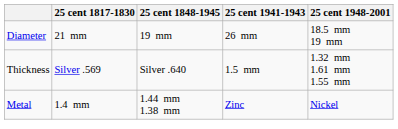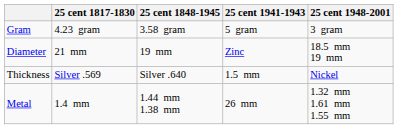+ row: Gram | 4.23 gram | 3.58 gram | 5 gram | 3 gram
Diameter | 25 cent 1941-1943: 26 mm -> Zinc
Thickness | 25 cent 1948-2001: 1.32 mm 1.61 mm 1.55 mm -> Nickel
Metal | 25 cent 1941-1943: Zinc -> 26 mm
Metal | 25 cent 1948-2001: Nickel -> 1.32 mm 1.61 mm 1.55 mm
